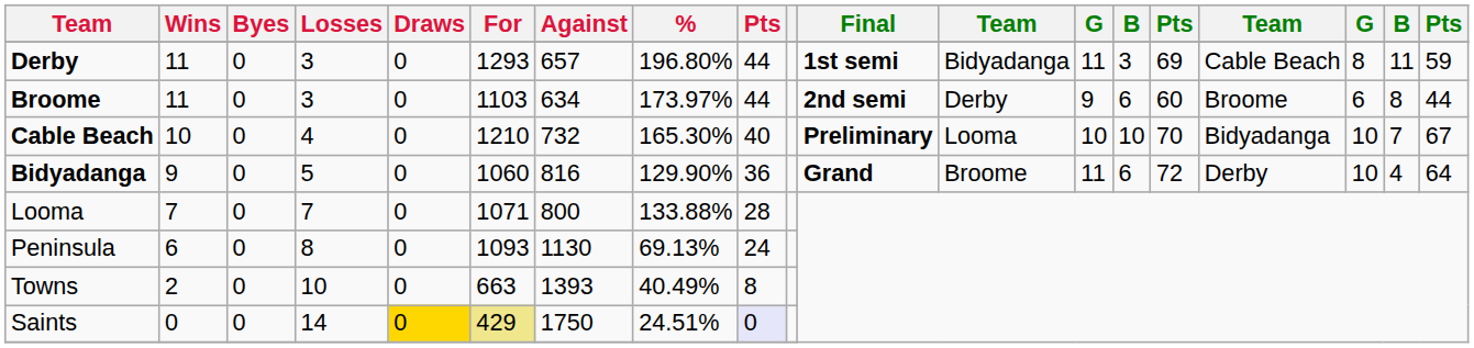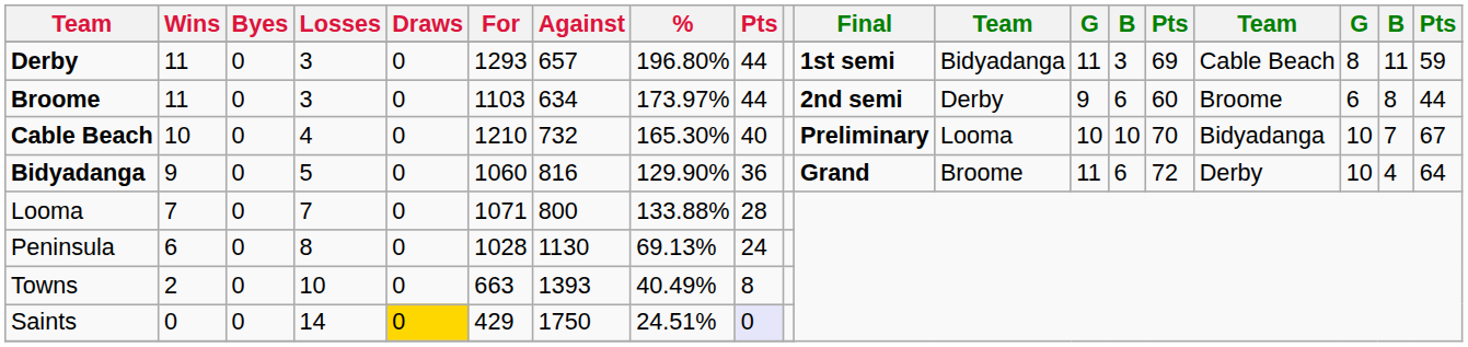Peninsula | For: 1093 -> 1028
Saints | For: khaki background -> no background
